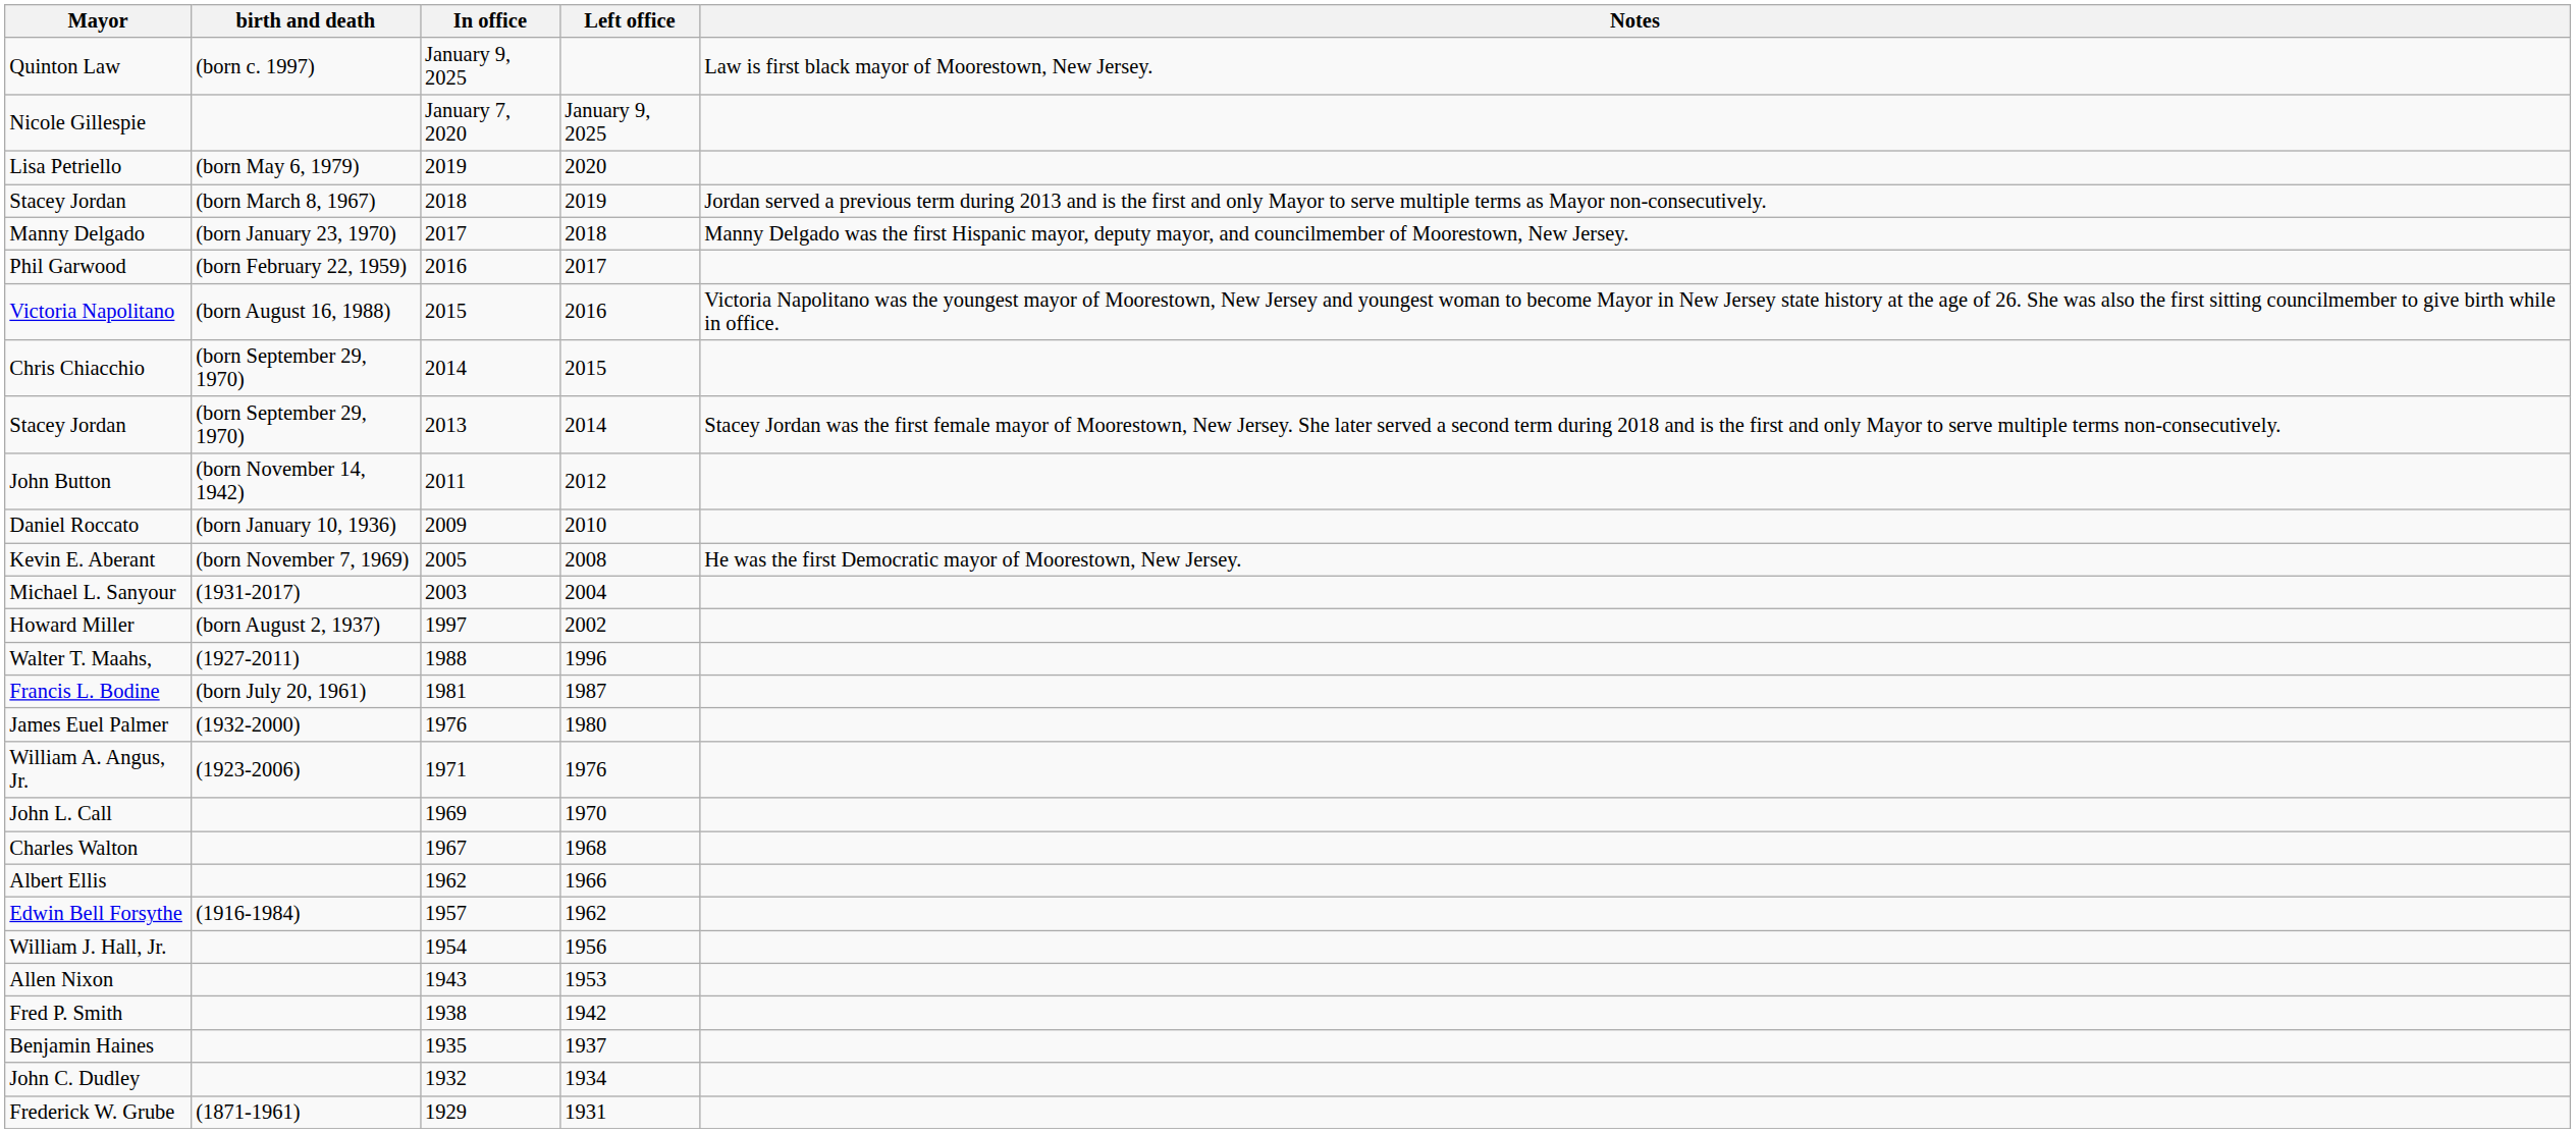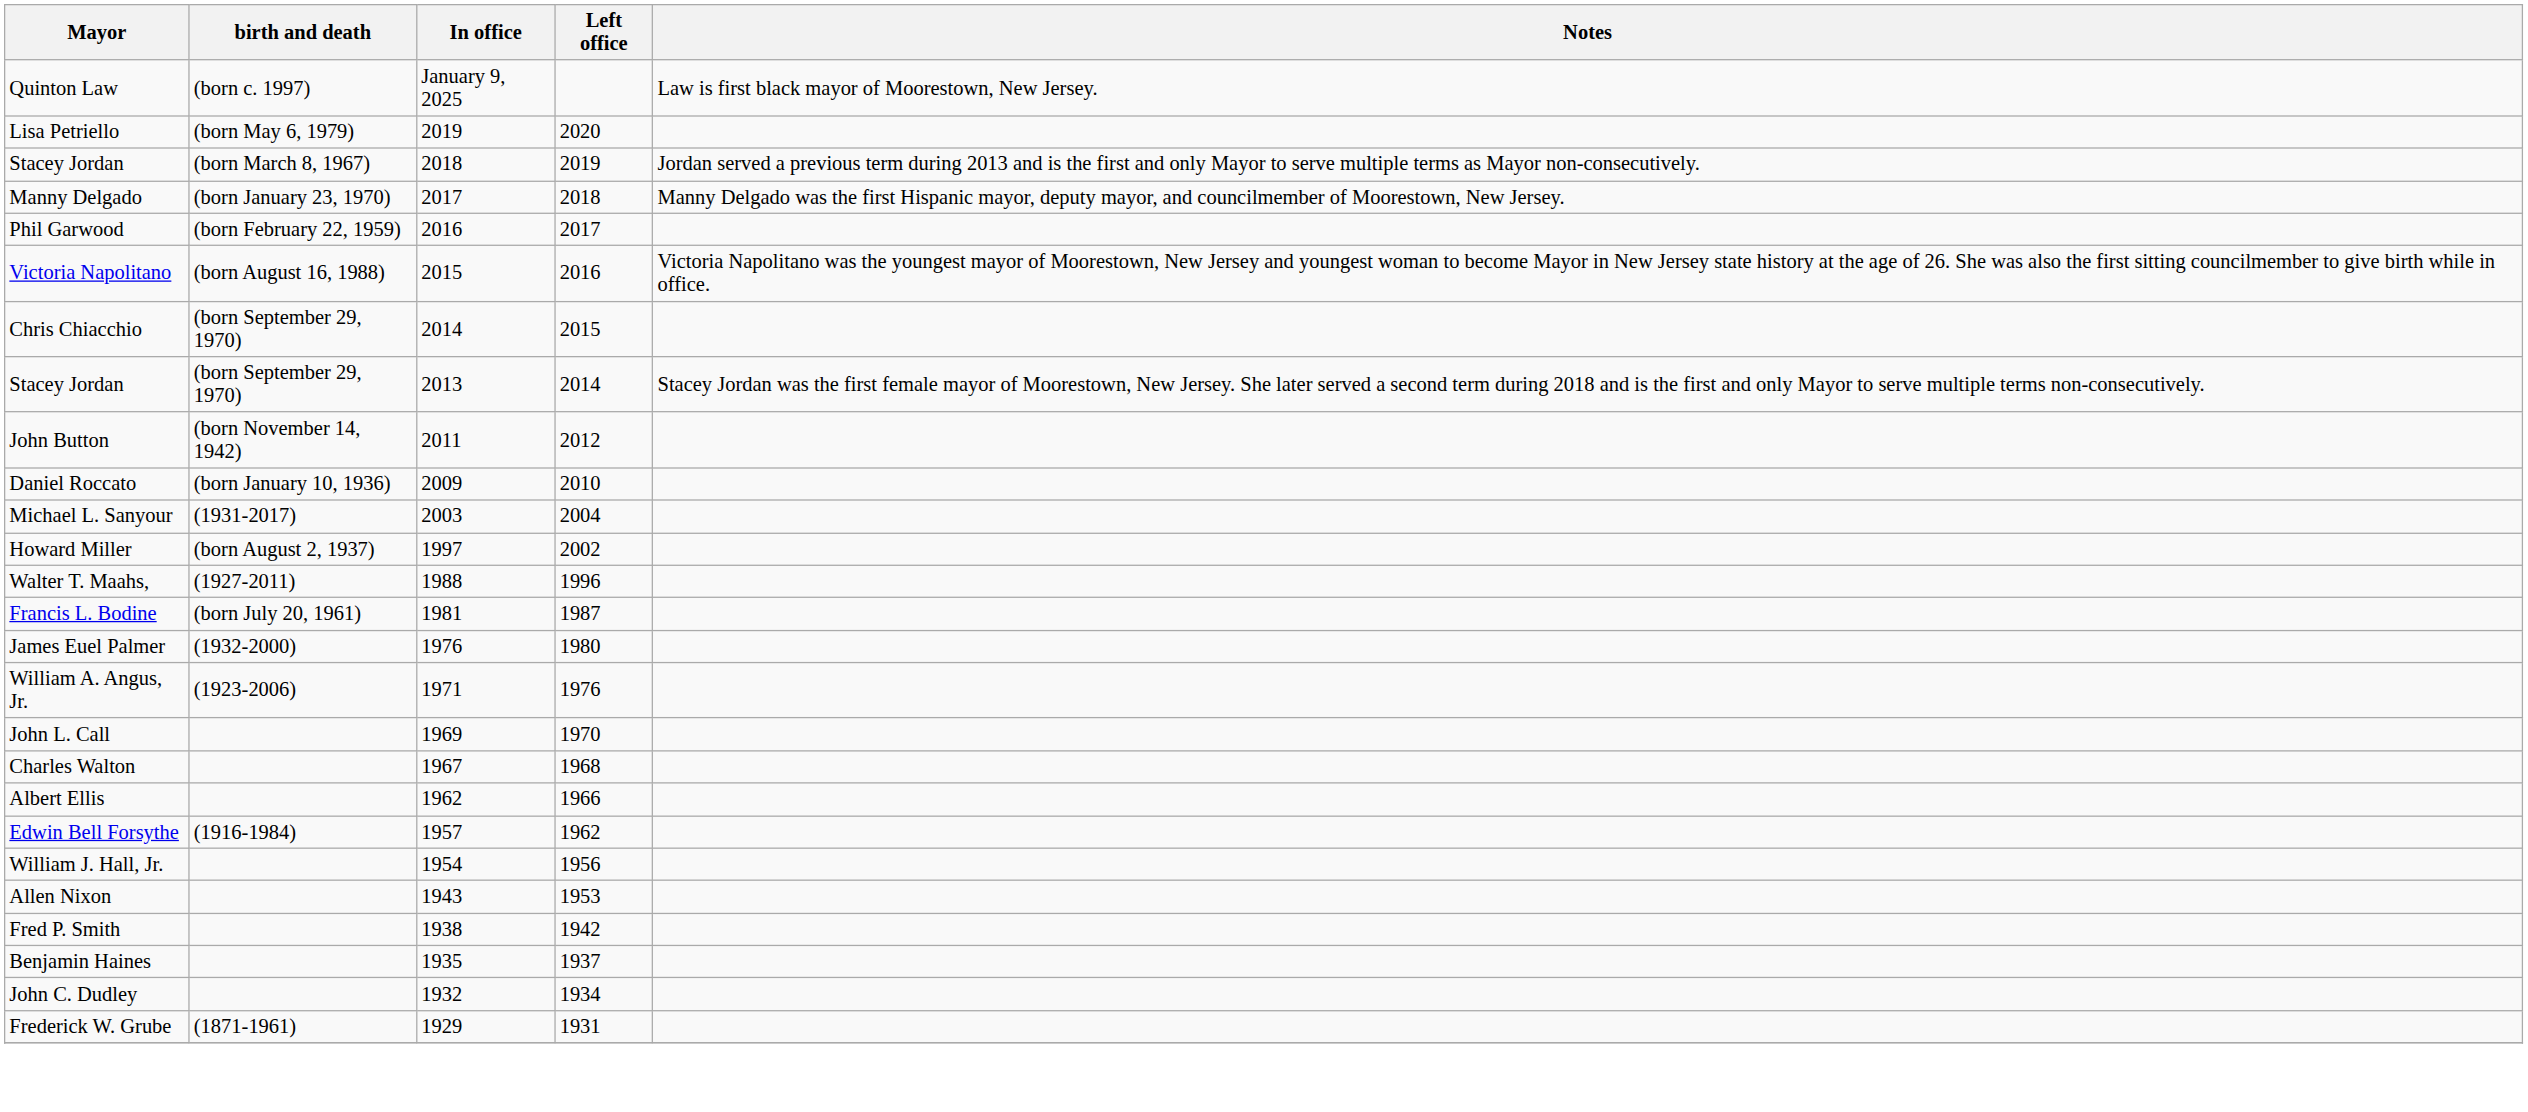- row: Nicole Gillespie | January 7, 2020 | January 9, 2025
- row: Kevin E. Aberant | (born November 7, 1969) | 2005 | 2008 | He was the first Democratic mayor of Moorestown, New Jersey.
